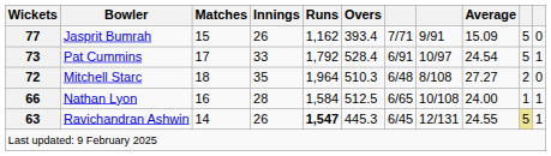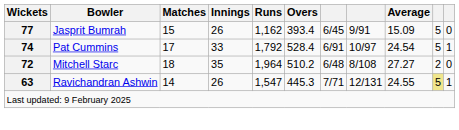Jasprit Bumrah | column 7: 7/71 -> 6/45
Pat Cummins | Wickets: 73 -> 74
Mitchell Starc | Overs: 510.3 -> 510.2
- row: 66 | Nathan Lyon | 16 | 28 | 1,584 | 512.5 | 6/65 | 10/108 | 24.00 | 1 | 1
Ravichandran Ashwin | Runs: bold -> normal
Ravichandran Ashwin | column 7: 6/45 -> 7/71
